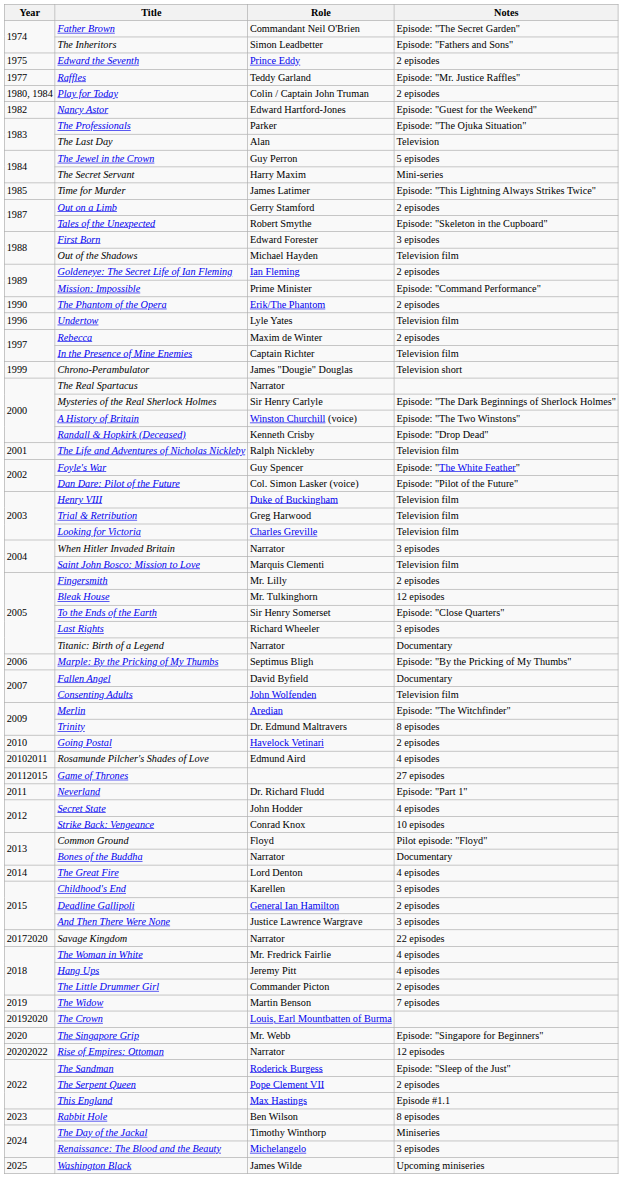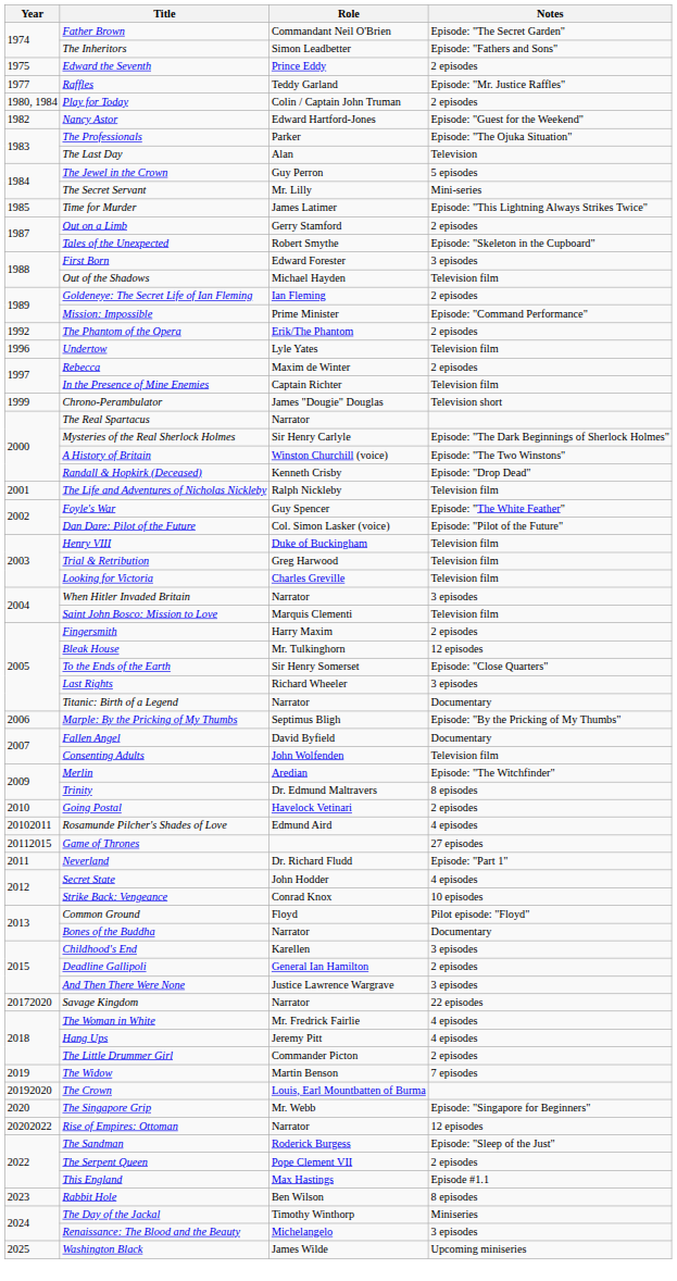The Secret Servant | Role: Harry Maxim -> Mr. Lilly
The Phantom of the Opera | Year: 1990 -> 1992
Fingersmith | Role: Mr. Lilly -> Harry Maxim
- row: 2014 | The Great Fire | Lord Denton | 4 episodes
